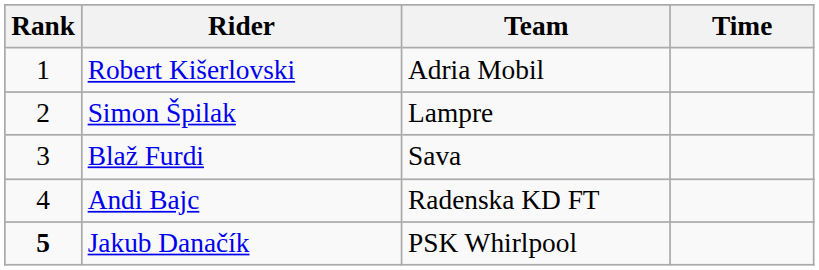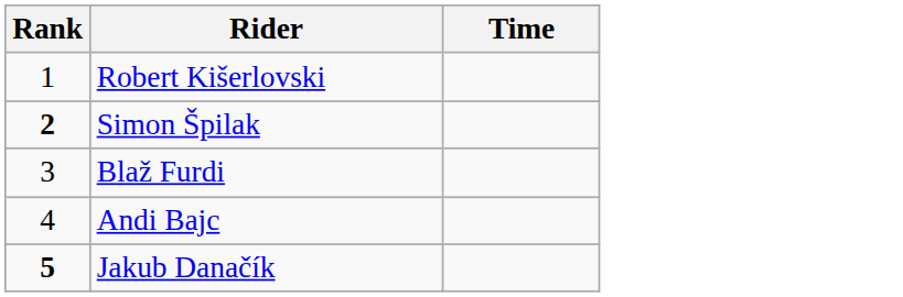- column: Team | Adria Mobil | Lampre | Sava | Radenska KD FT | PSK Whirlpool
Simon Špilak | Rank: normal -> bold
